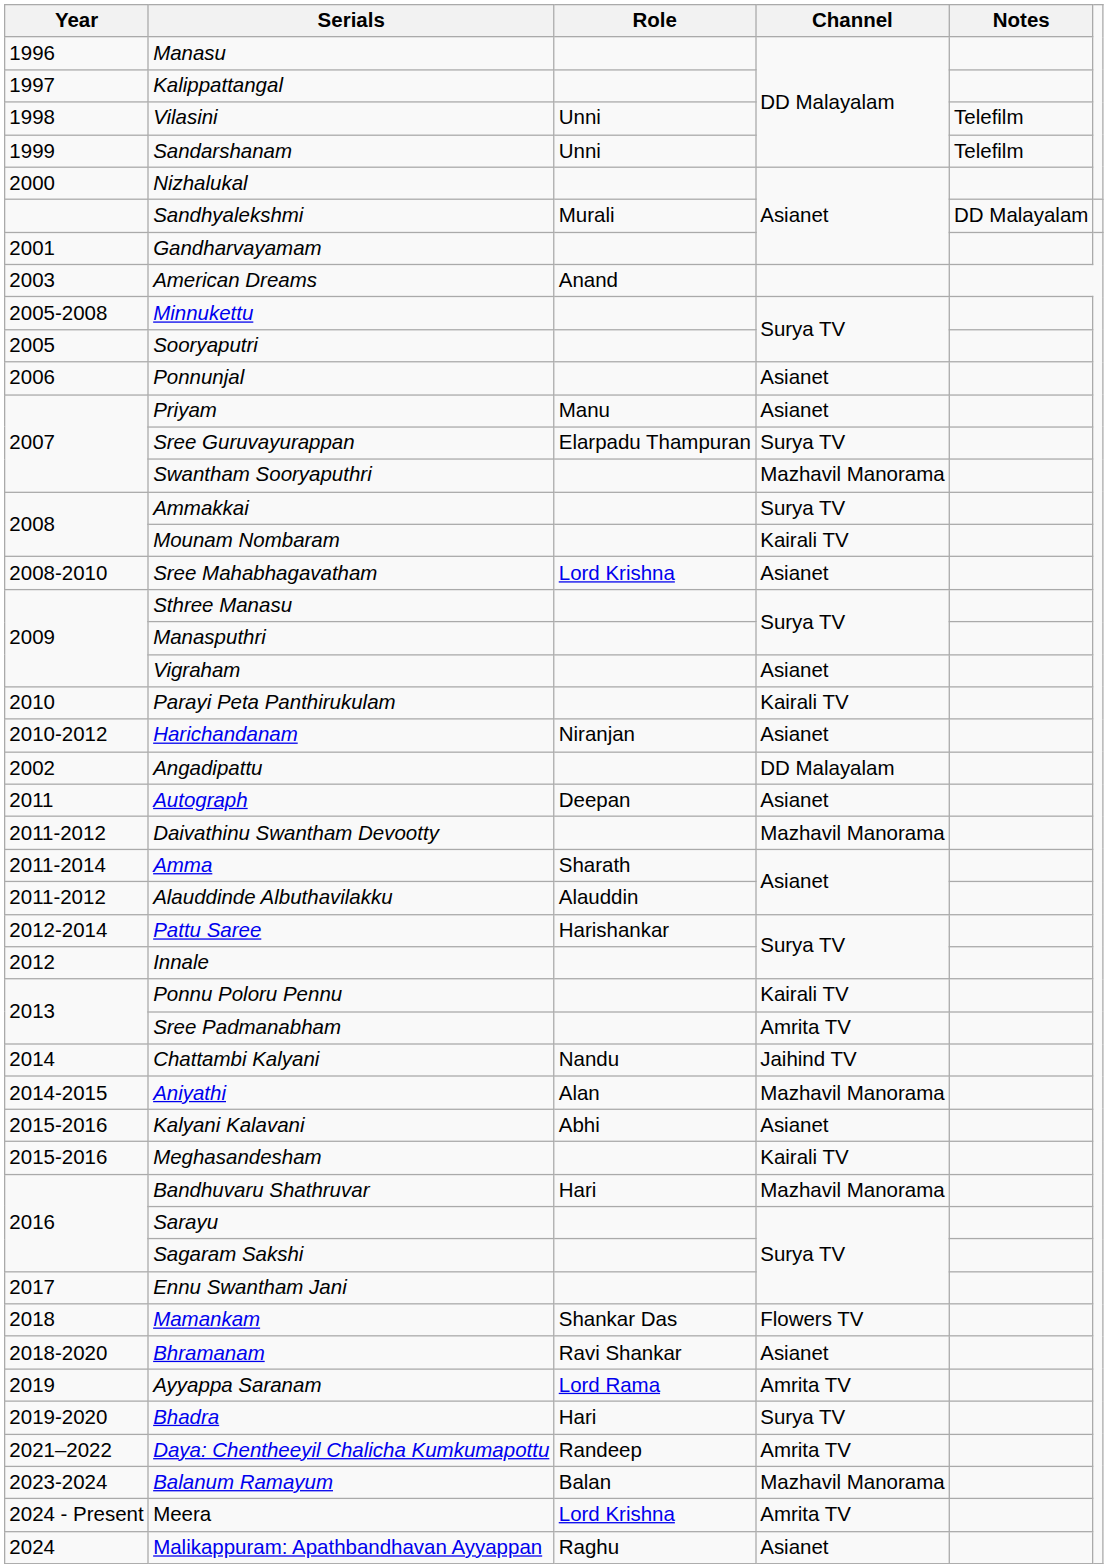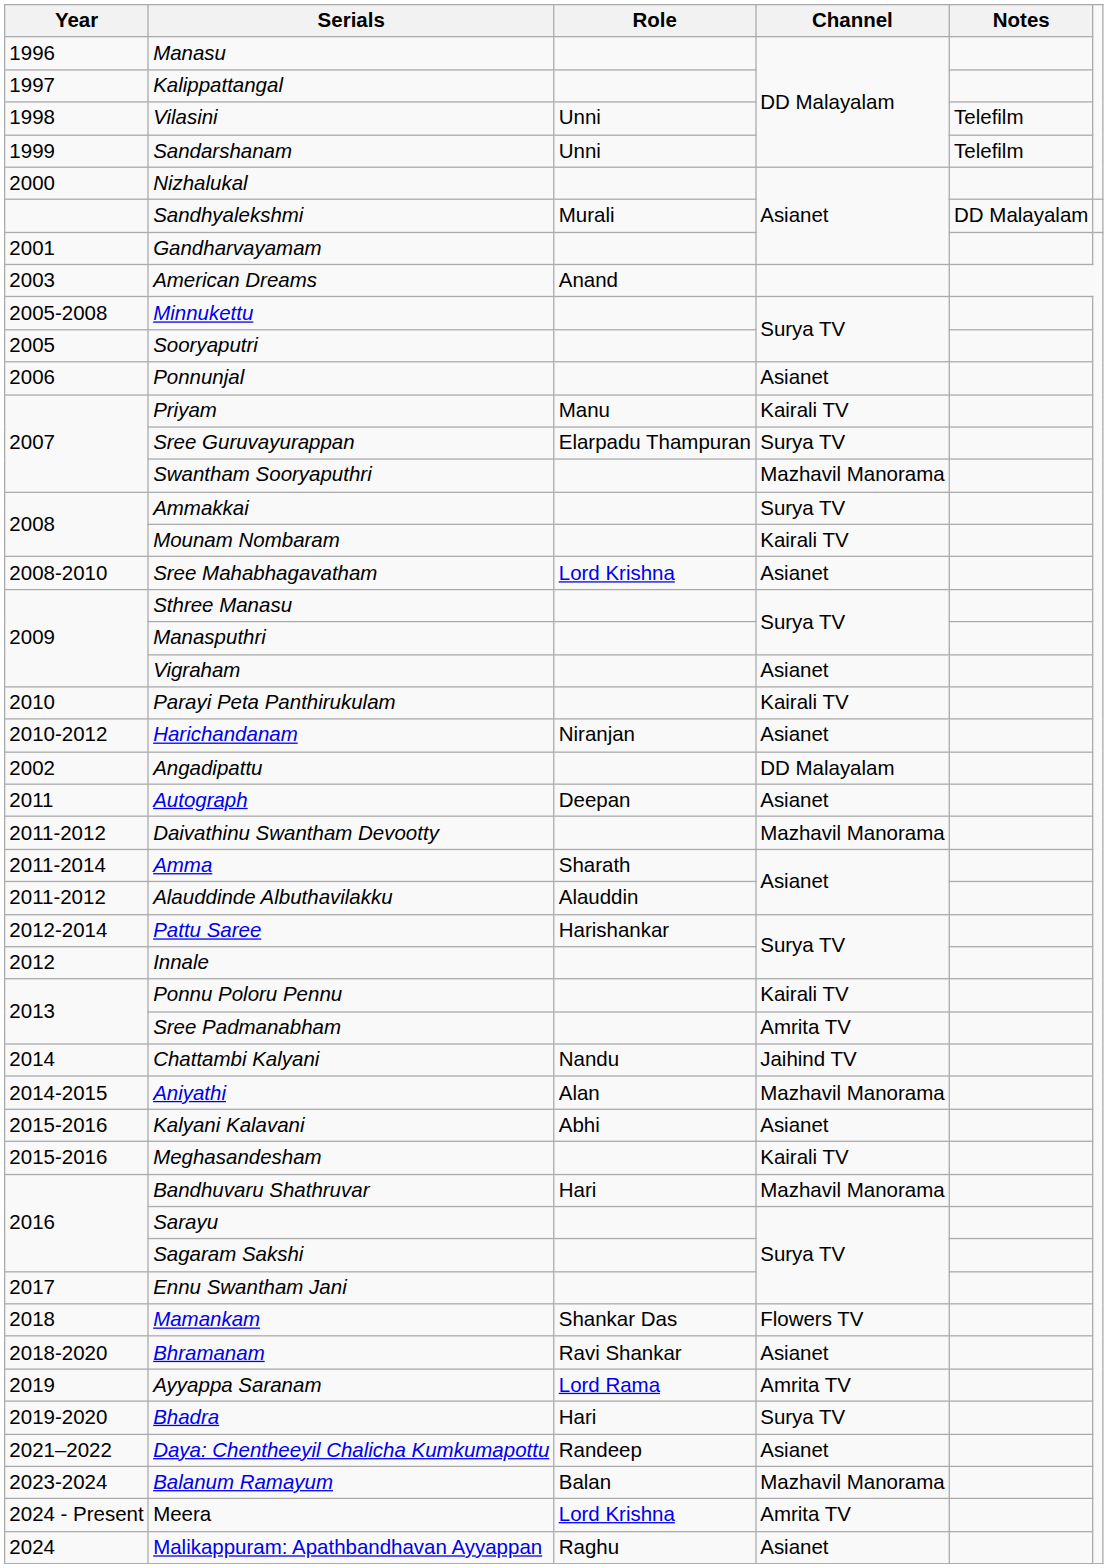Priyam | Channel: Asianet -> Kairali TV
Daya: Chentheeyil Chalicha Kumkumapottu | Channel: Amrita TV -> Asianet
